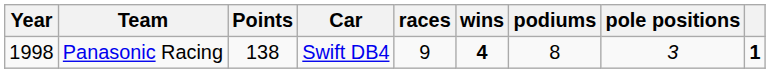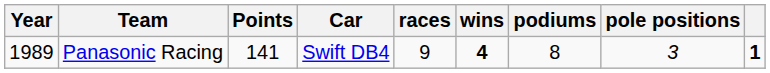Panasonic Racing | Year: 1998 -> 1989
Panasonic Racing | Points: 138 -> 141
